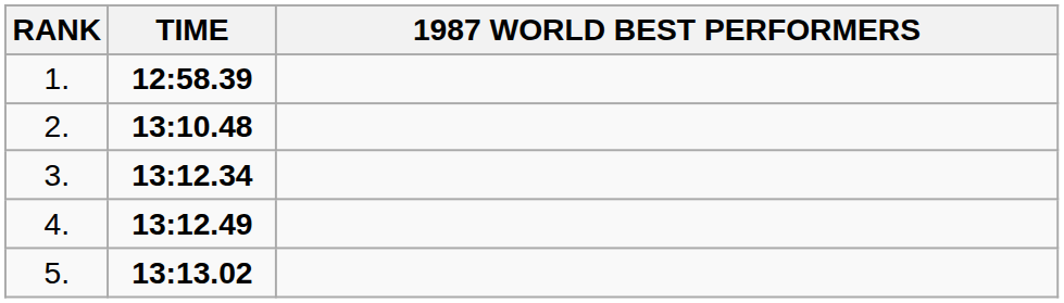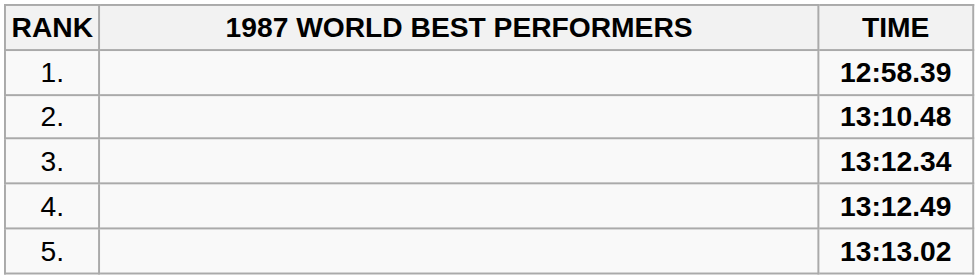columns swapped: 1987 WORLD BEST PERFORMERS <-> TIME
